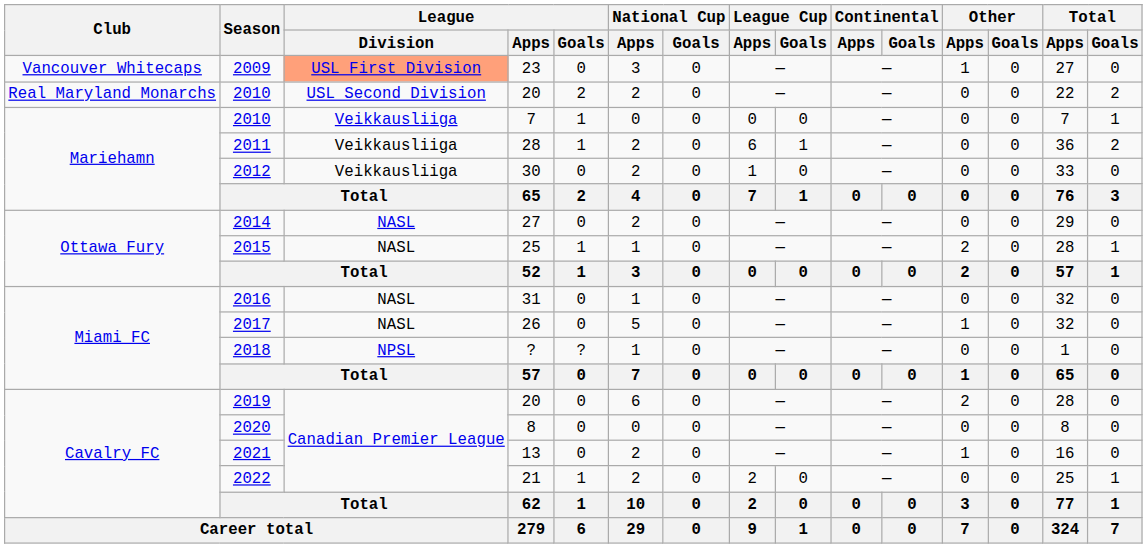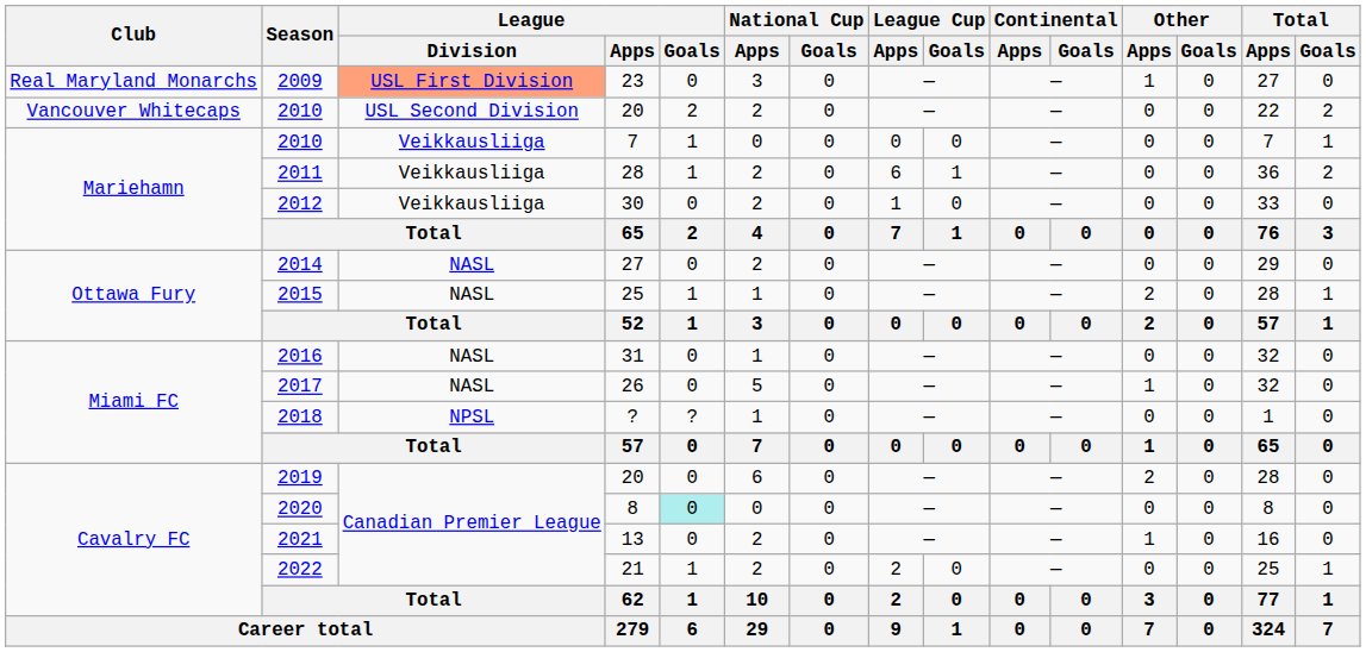2009 | Club: Vancouver Whitecaps -> Real Maryland Monarchs
2010 / 20 | Club: Real Maryland Monarchs -> Vancouver Whitecaps
2020 | League / Goals: no background -> paleturquoise background
